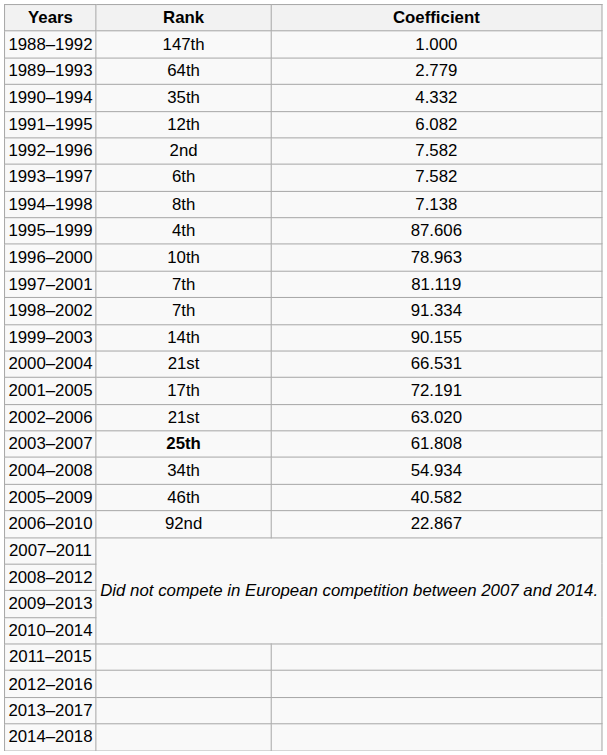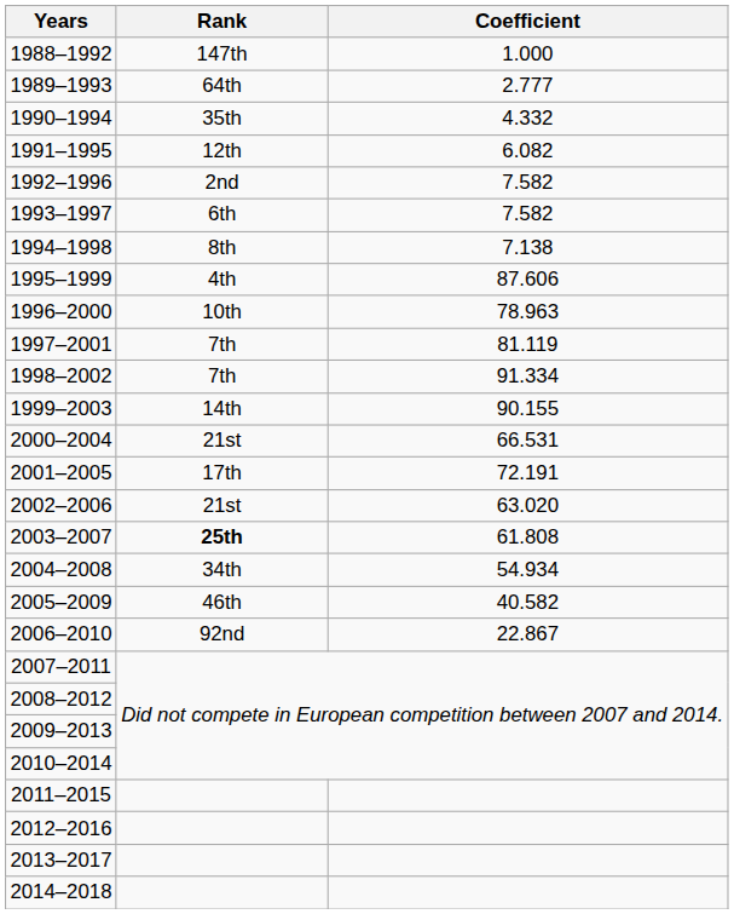1989–1993 | Coefficient: 2.779 -> 2.777
